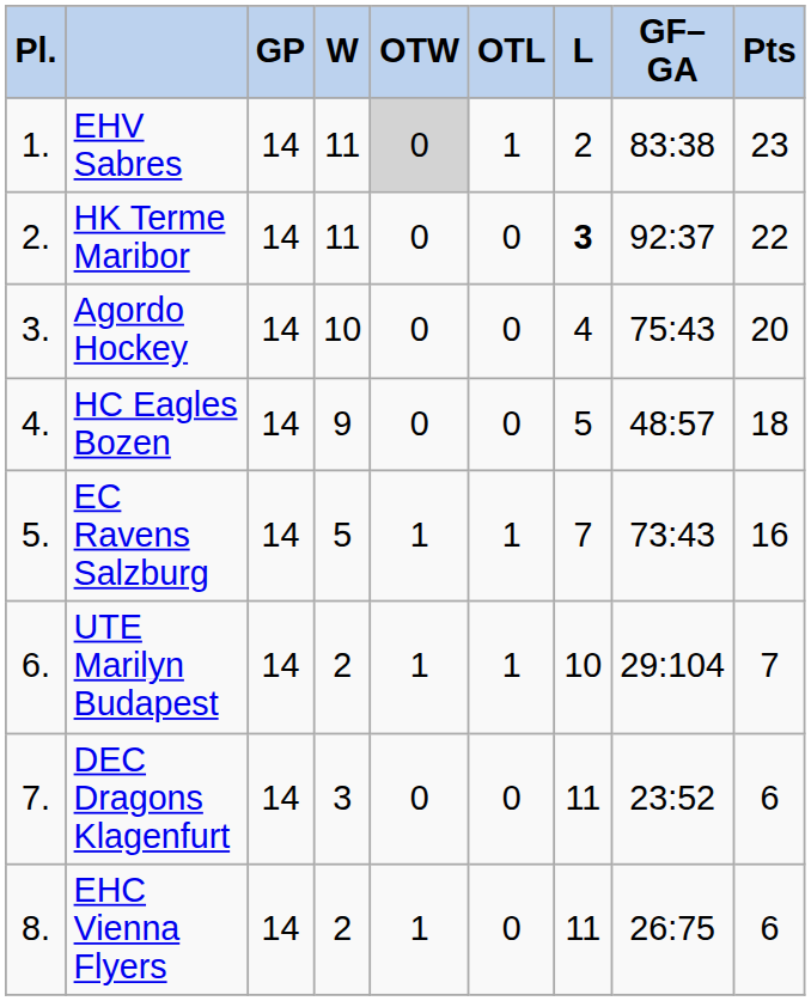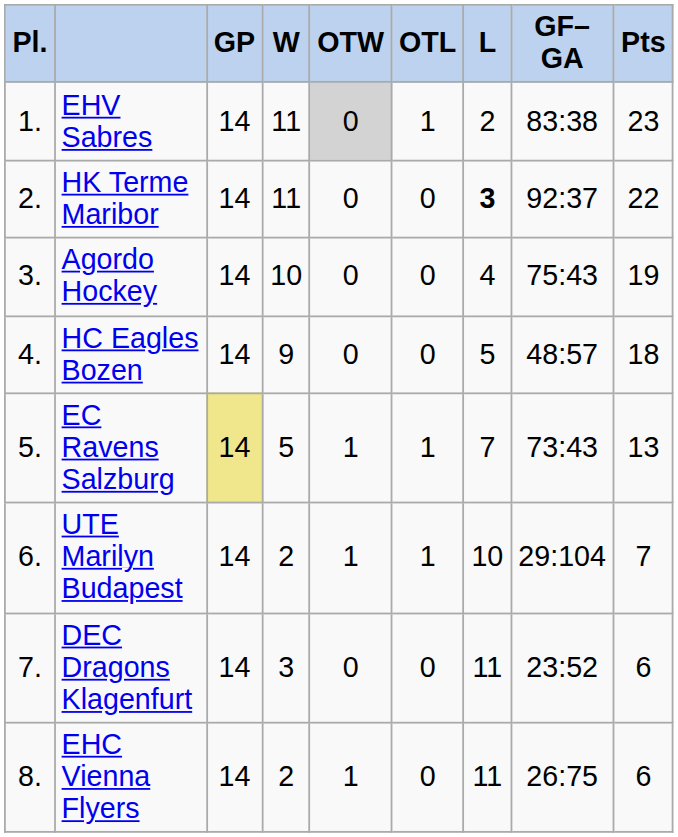Agordo Hockey | column 9: 20 -> 19
EC Ravens Salzburg | column 3: no background -> khaki background
EC Ravens Salzburg | column 9: 16 -> 13
